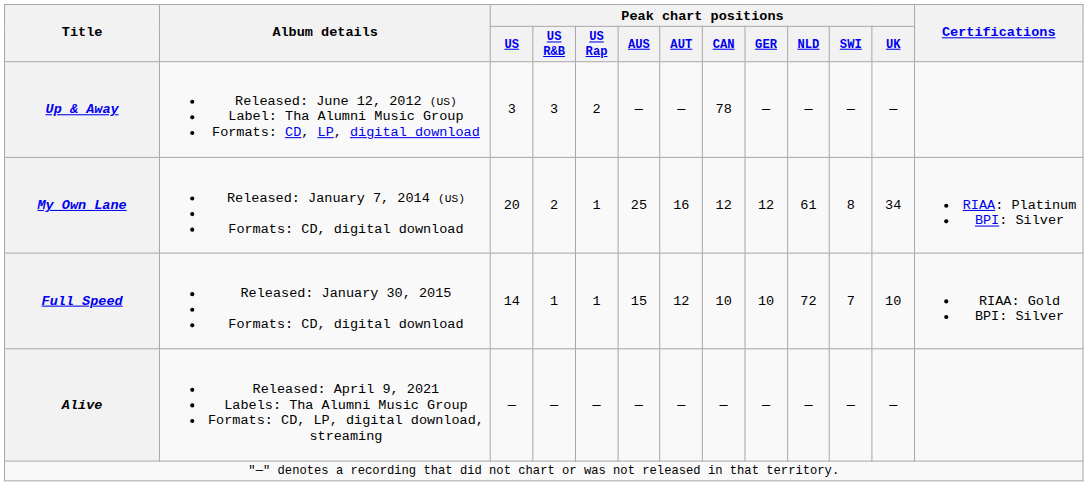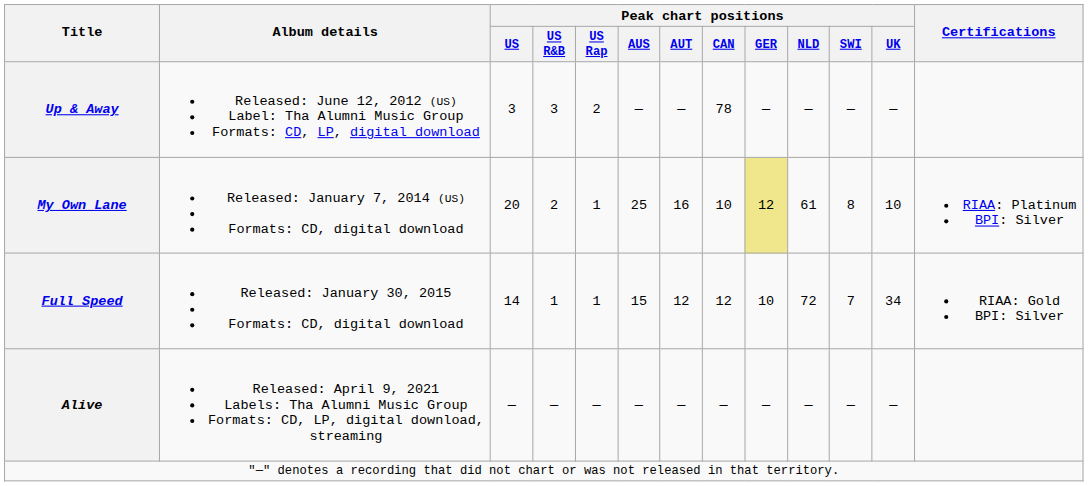My Own Lane | Peak chart positions / CAN: 12 -> 10
My Own Lane | Peak chart positions / GER: no background -> khaki background
My Own Lane | Peak chart positions / UK: 34 -> 10
Full Speed | Peak chart positions / CAN: 10 -> 12
Full Speed | Peak chart positions / UK: 10 -> 34
